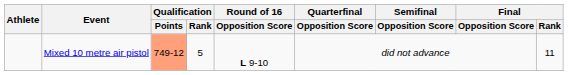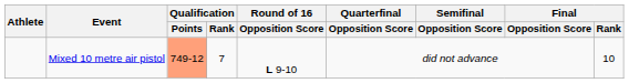Mixed 10 metre air pistol | Qualification / Rank: 5 -> 7
Mixed 10 metre air pistol | Final / Rank: 11 -> 10
